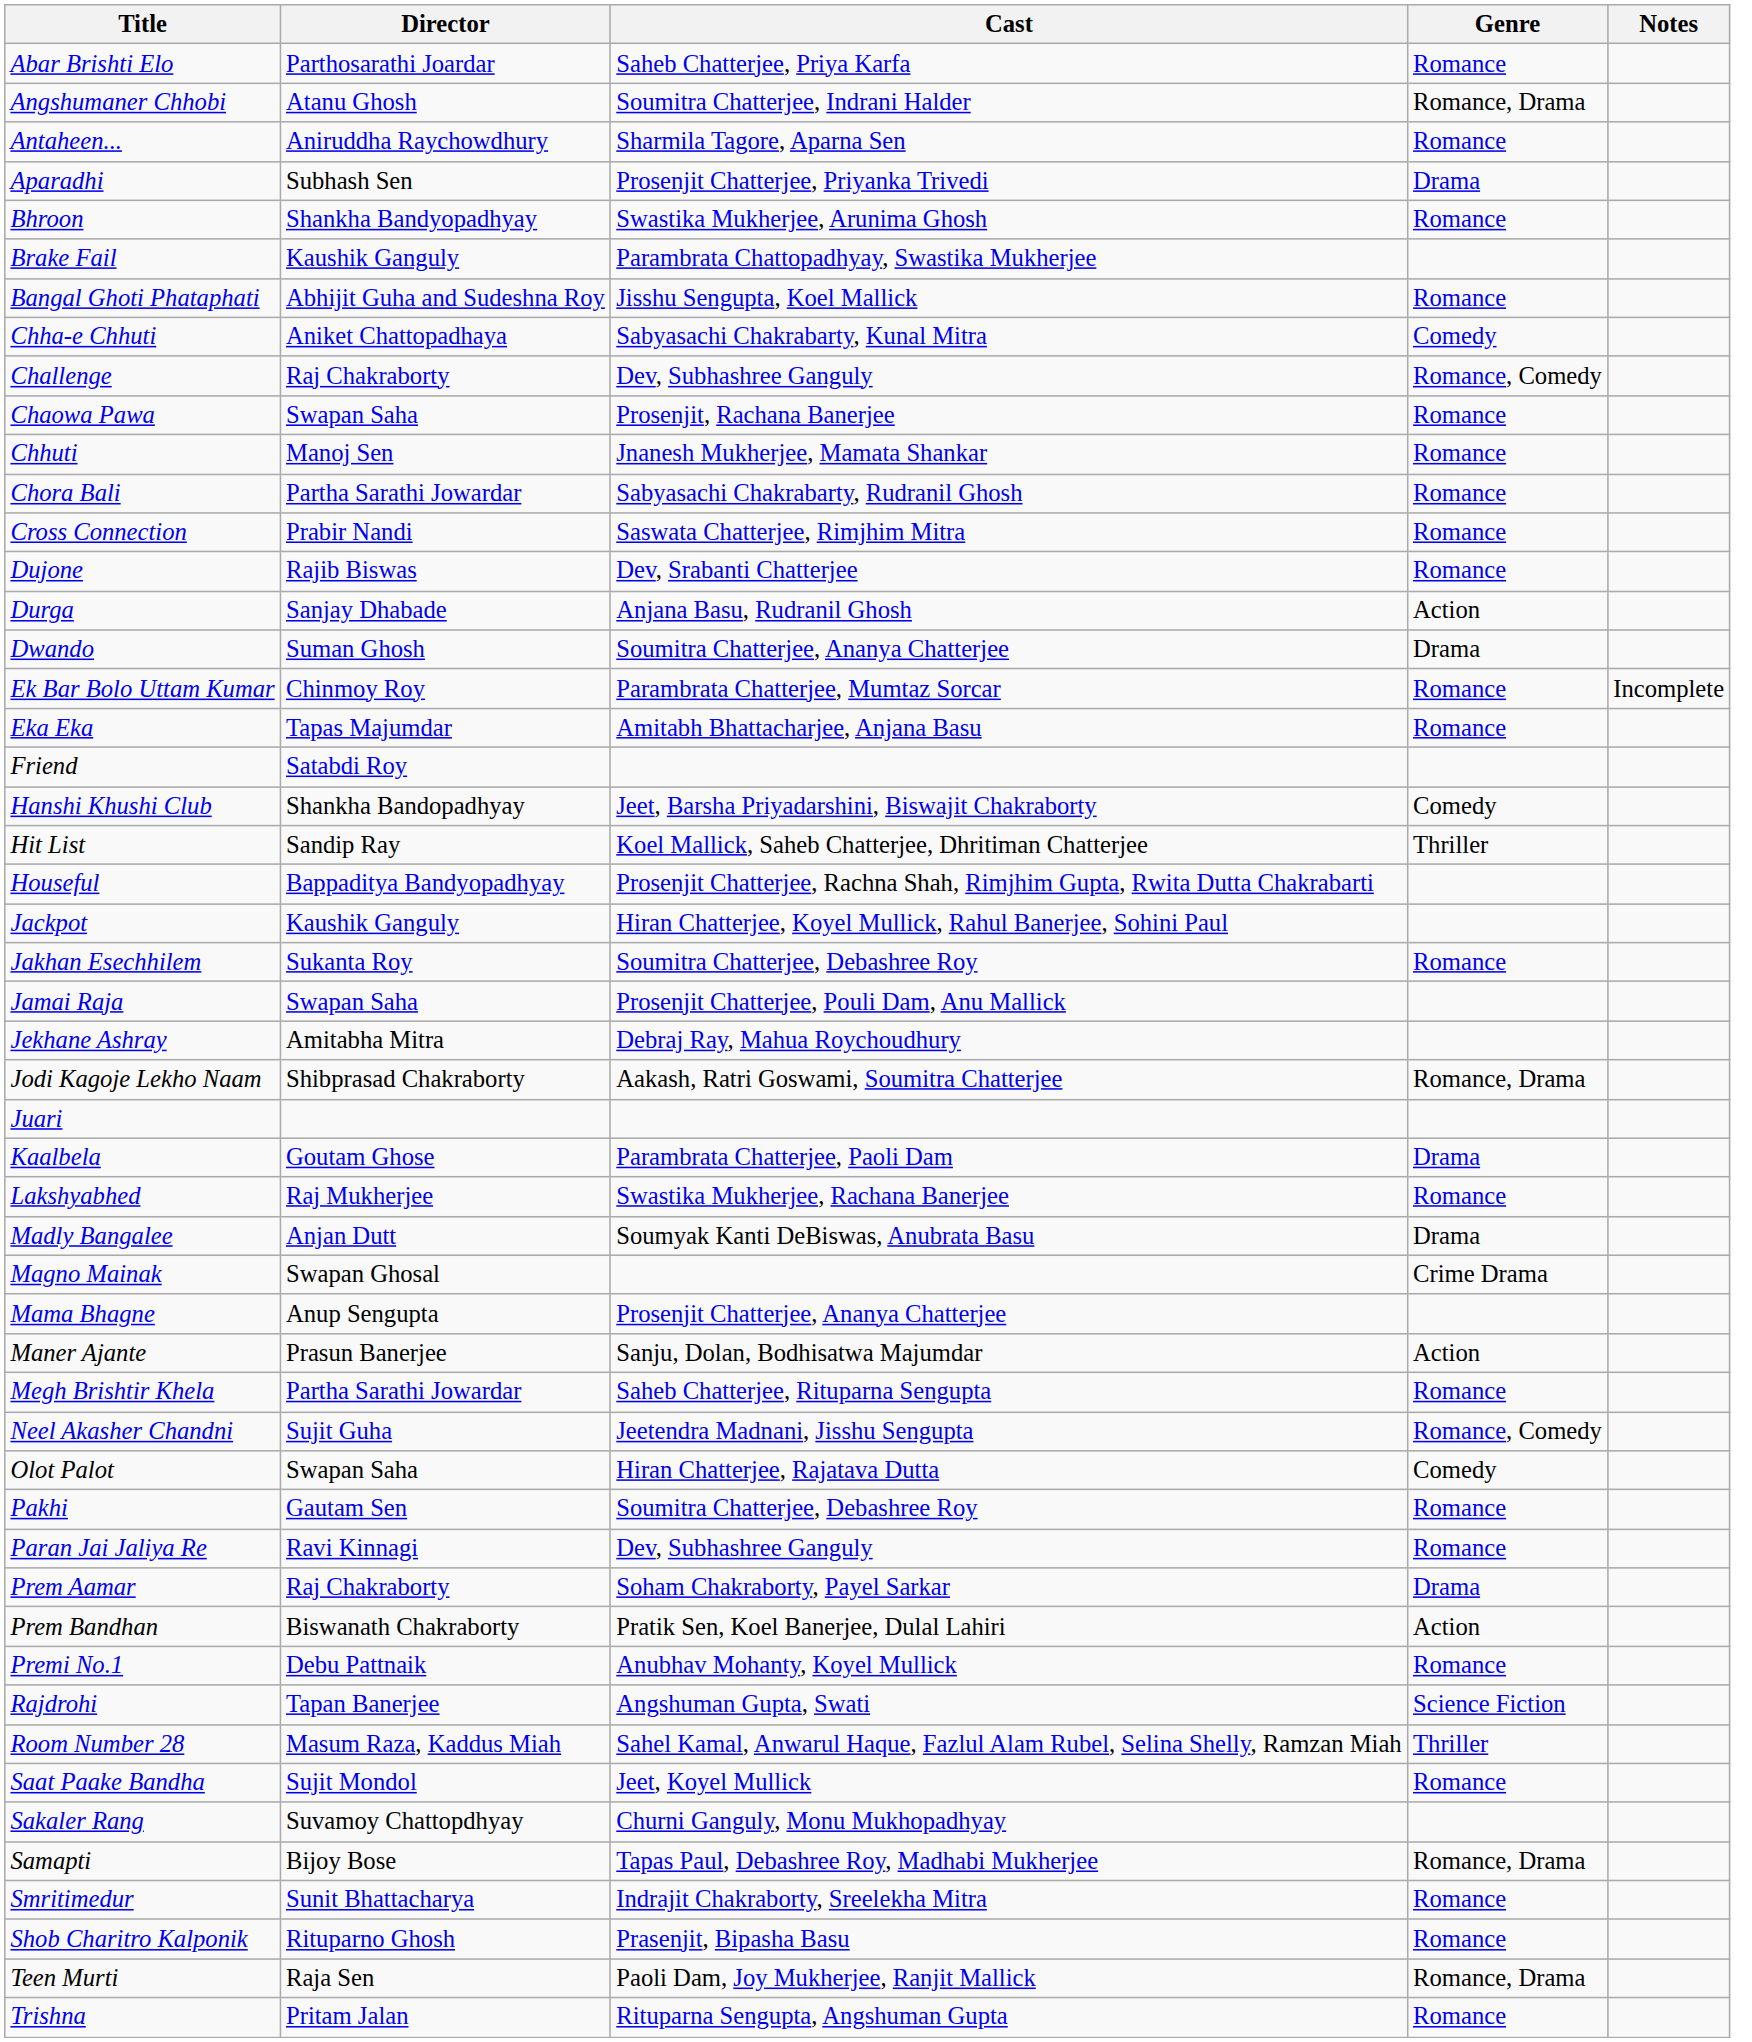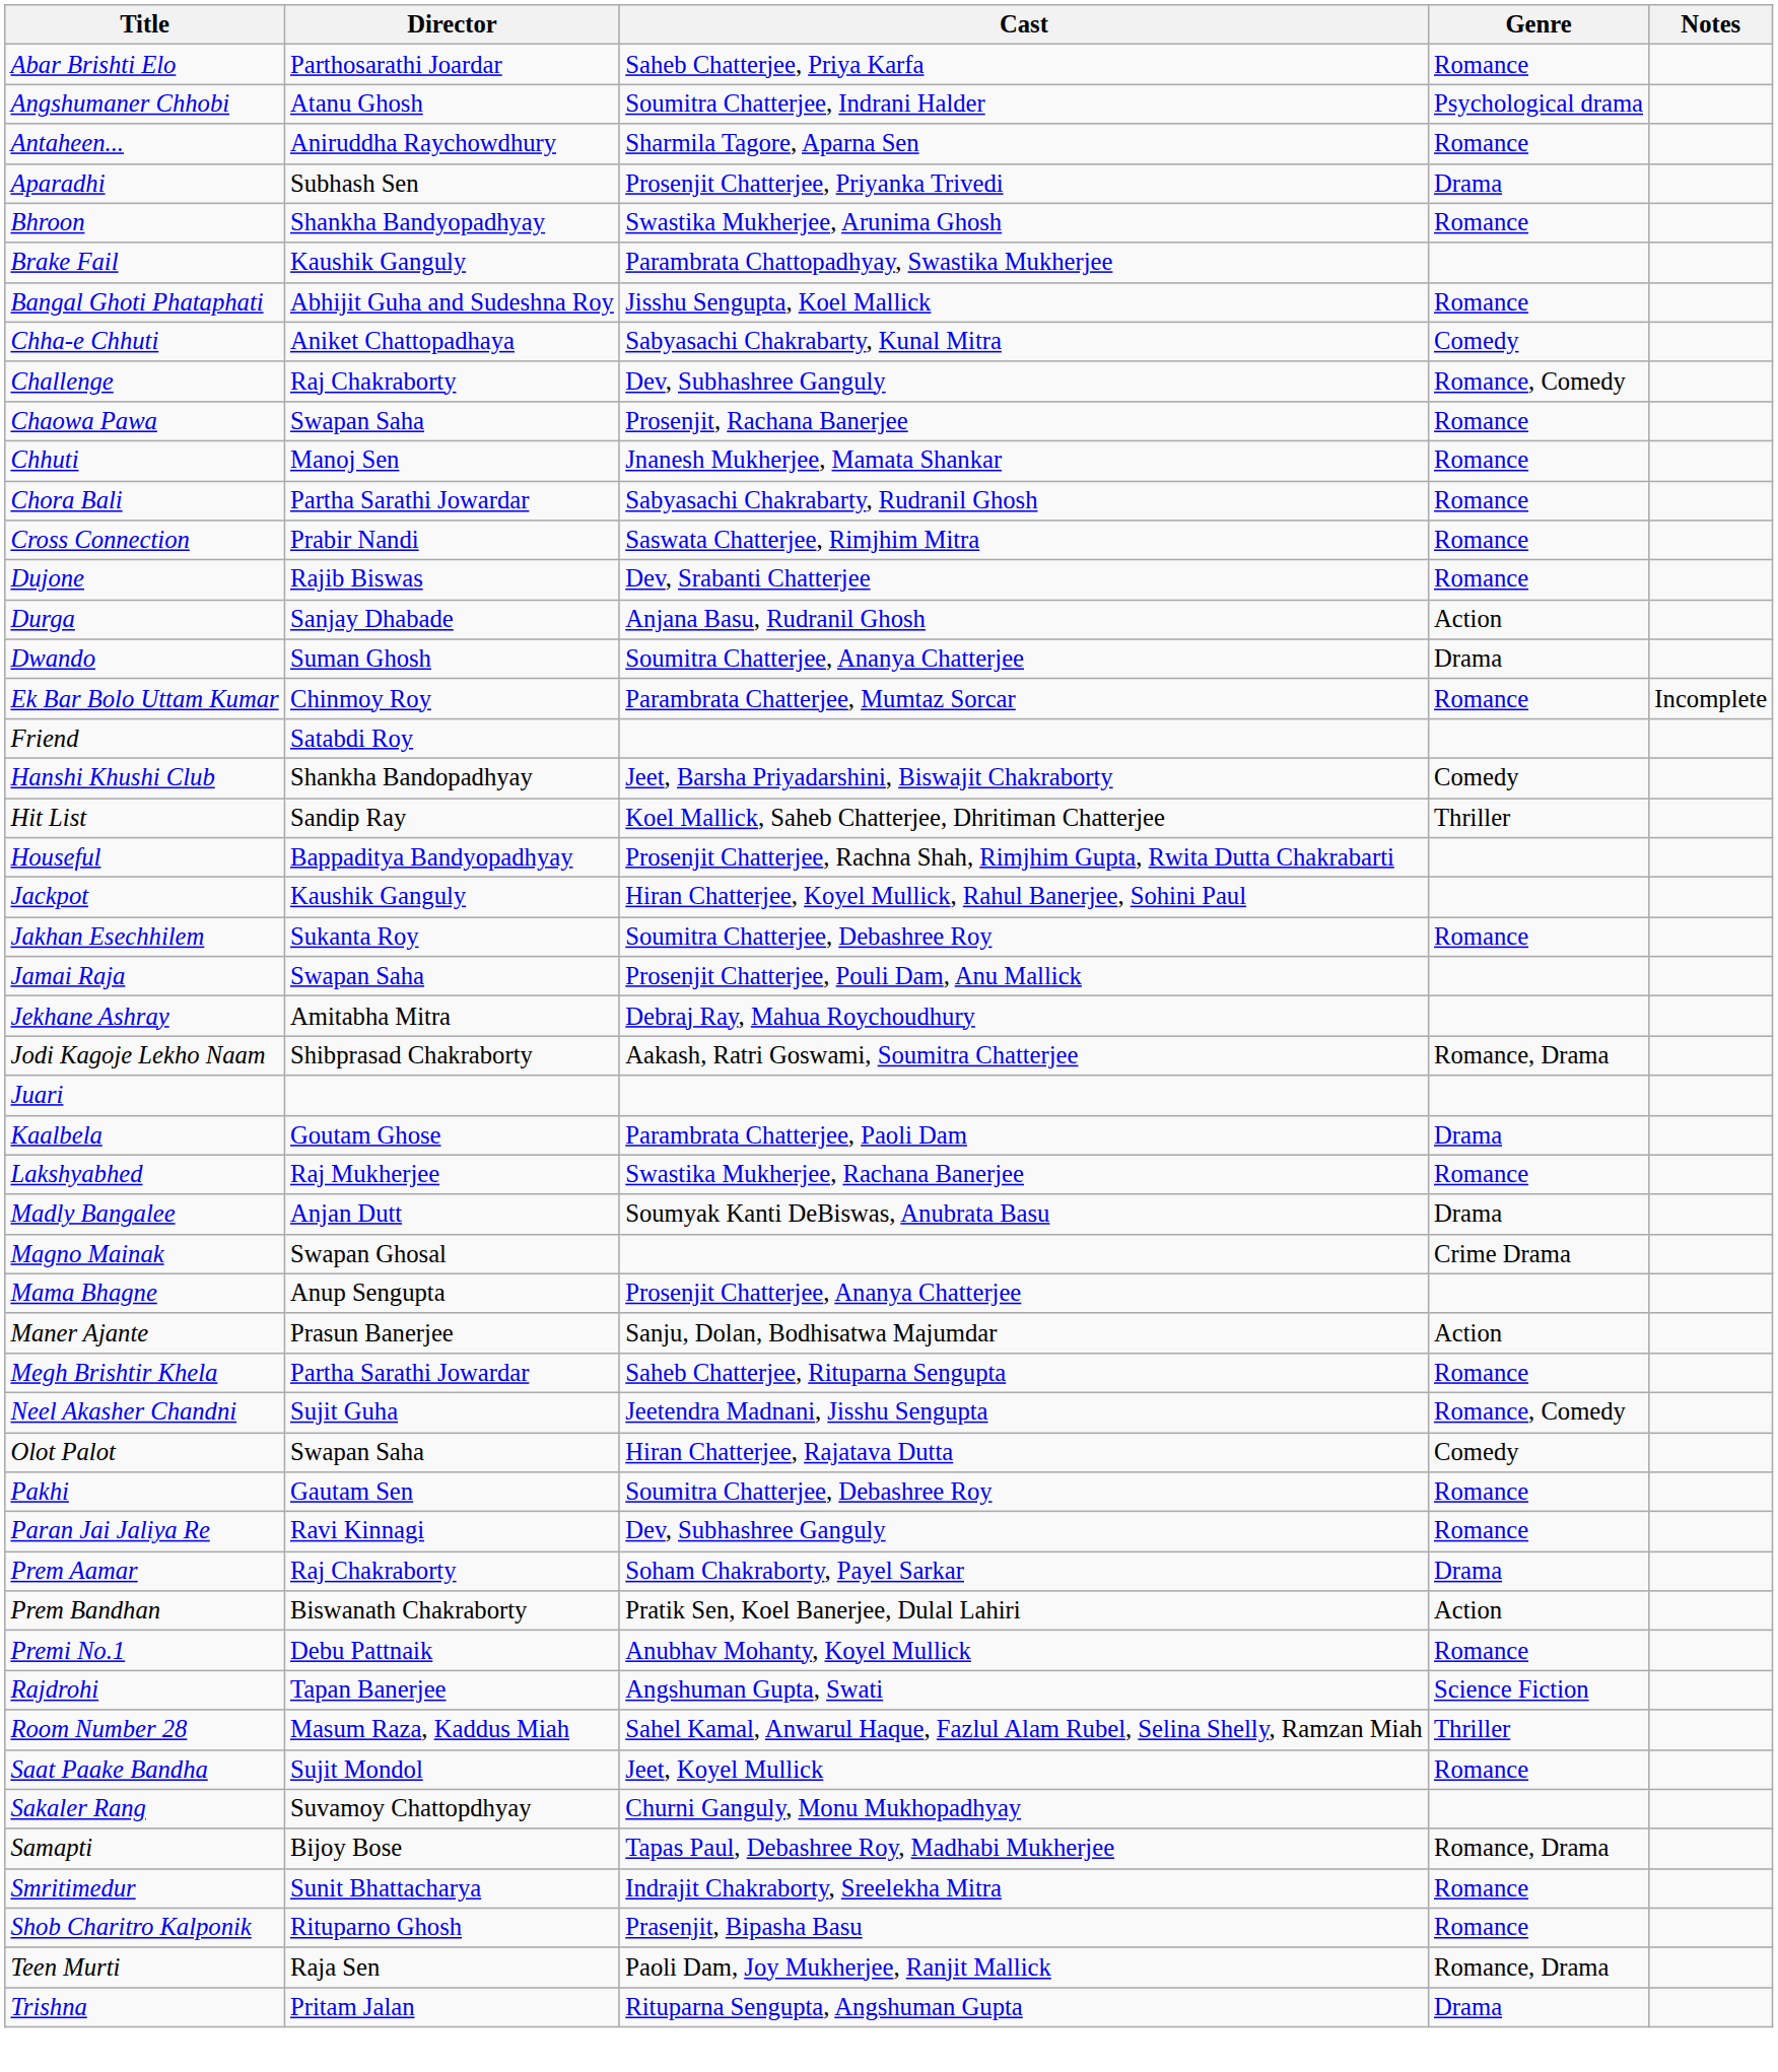Angshumaner Chhobi | Genre: Romance, Drama -> Psychological drama
- row: Eka Eka | Tapas Majumdar | Amitabh Bhattacharjee, Anjana Basu | Romance
Trishna | Genre: Romance -> Drama
